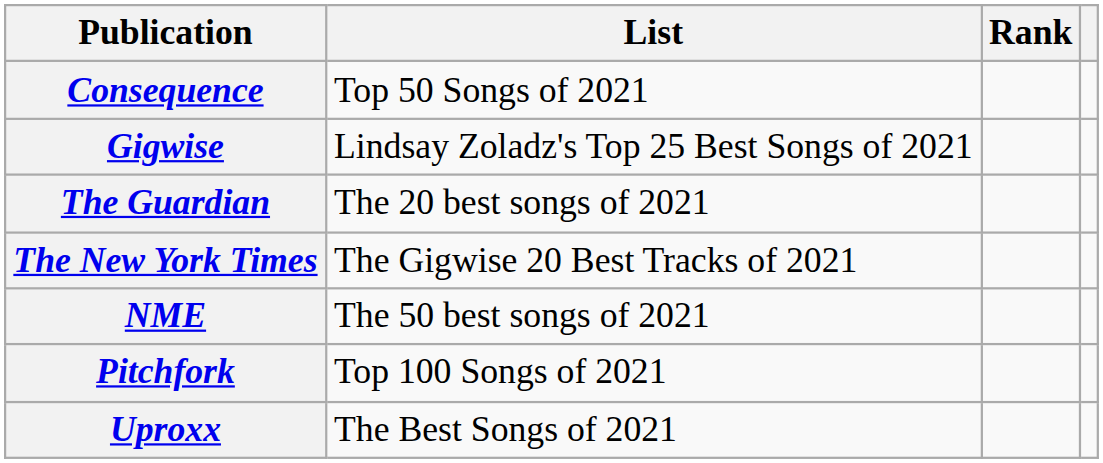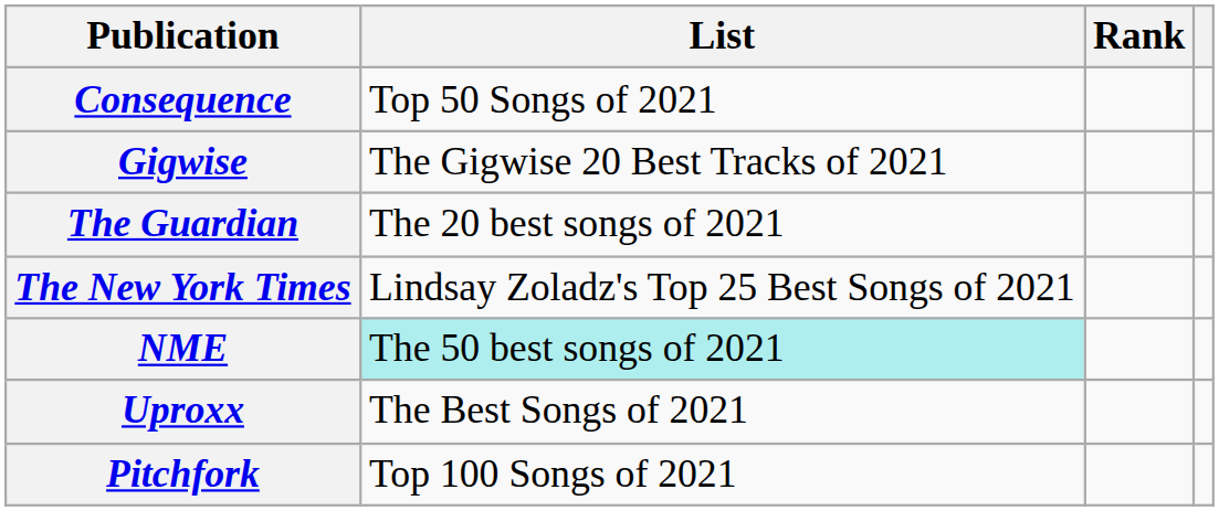Gigwise | List: Lindsay Zoladz's Top 25 Best Songs of 2021 -> The Gigwise 20 Best Tracks of 2021
The New York Times | List: The Gigwise 20 Best Tracks of 2021 -> Lindsay Zoladz's Top 25 Best Songs of 2021
NME | List: no background -> paleturquoise background
rows swapped: Pitchfork <-> Uproxx
